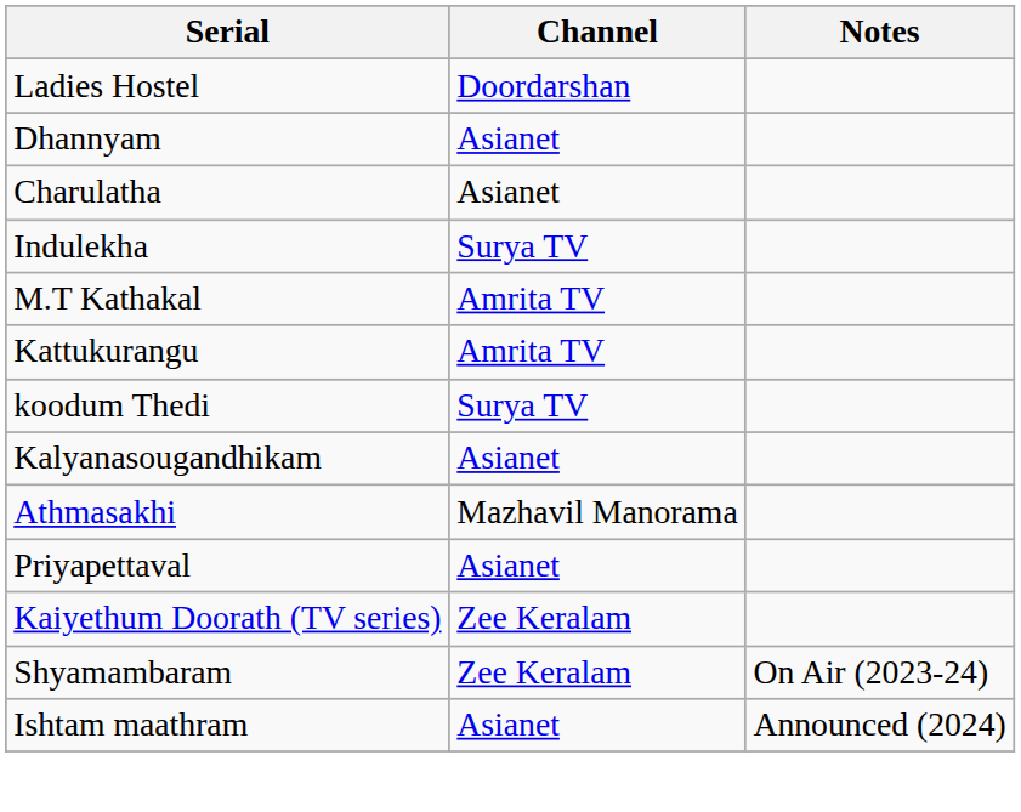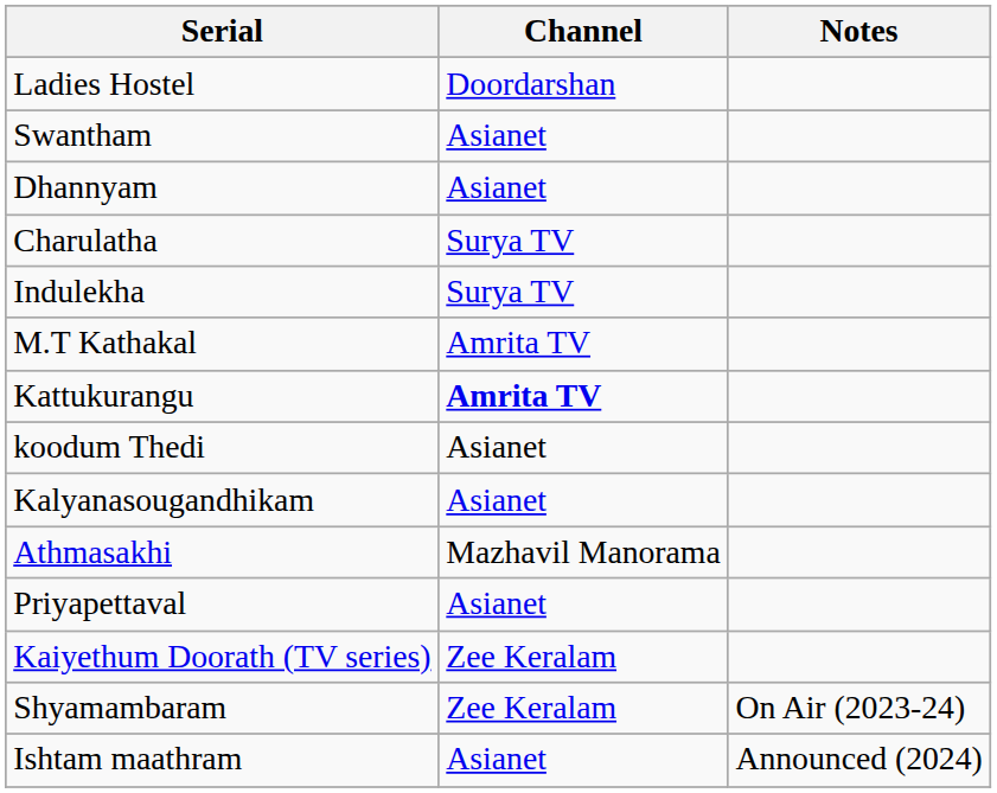+ row: Swantham | Asianet
Charulatha | Channel: Asianet -> Surya TV
Kattukurangu | Channel: normal -> bold
koodum Thedi | Channel: Surya TV -> Asianet
